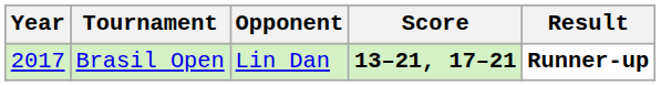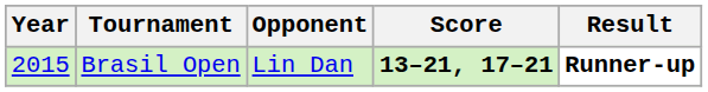Brasil Open | Year: 2017 -> 2015
